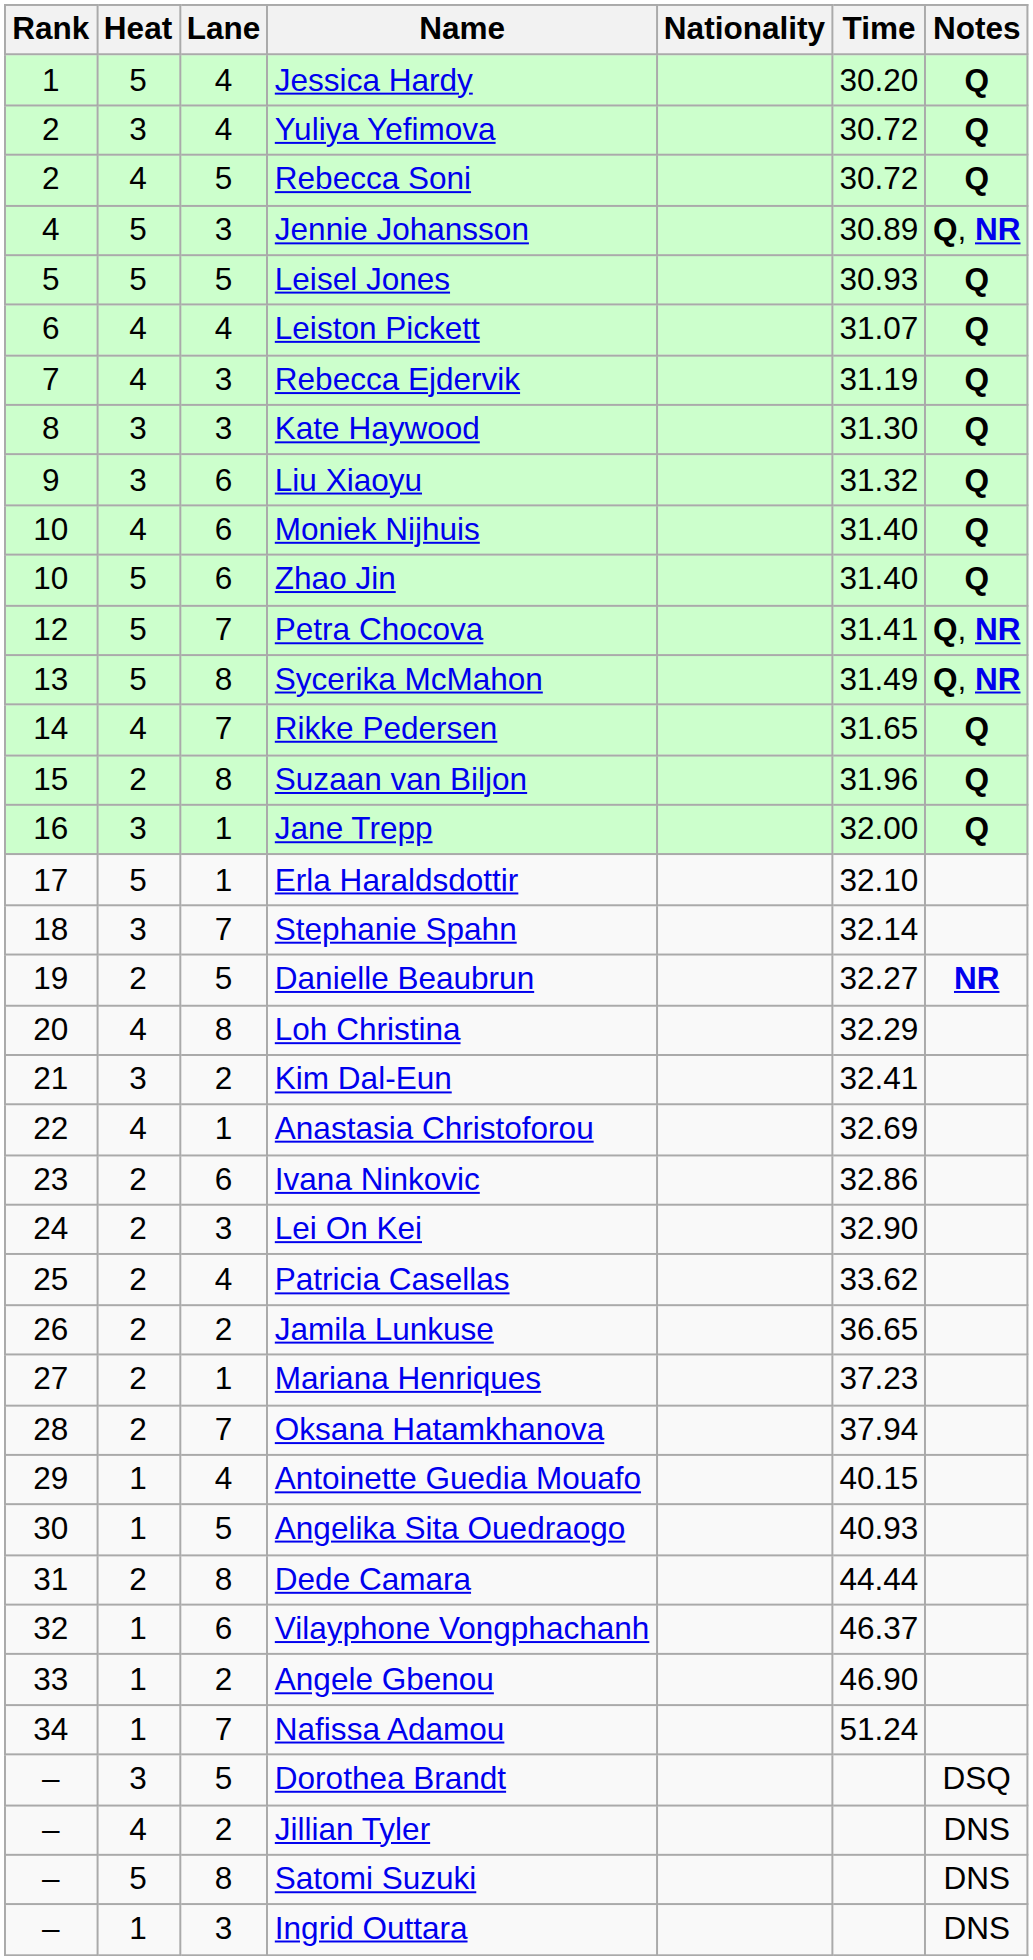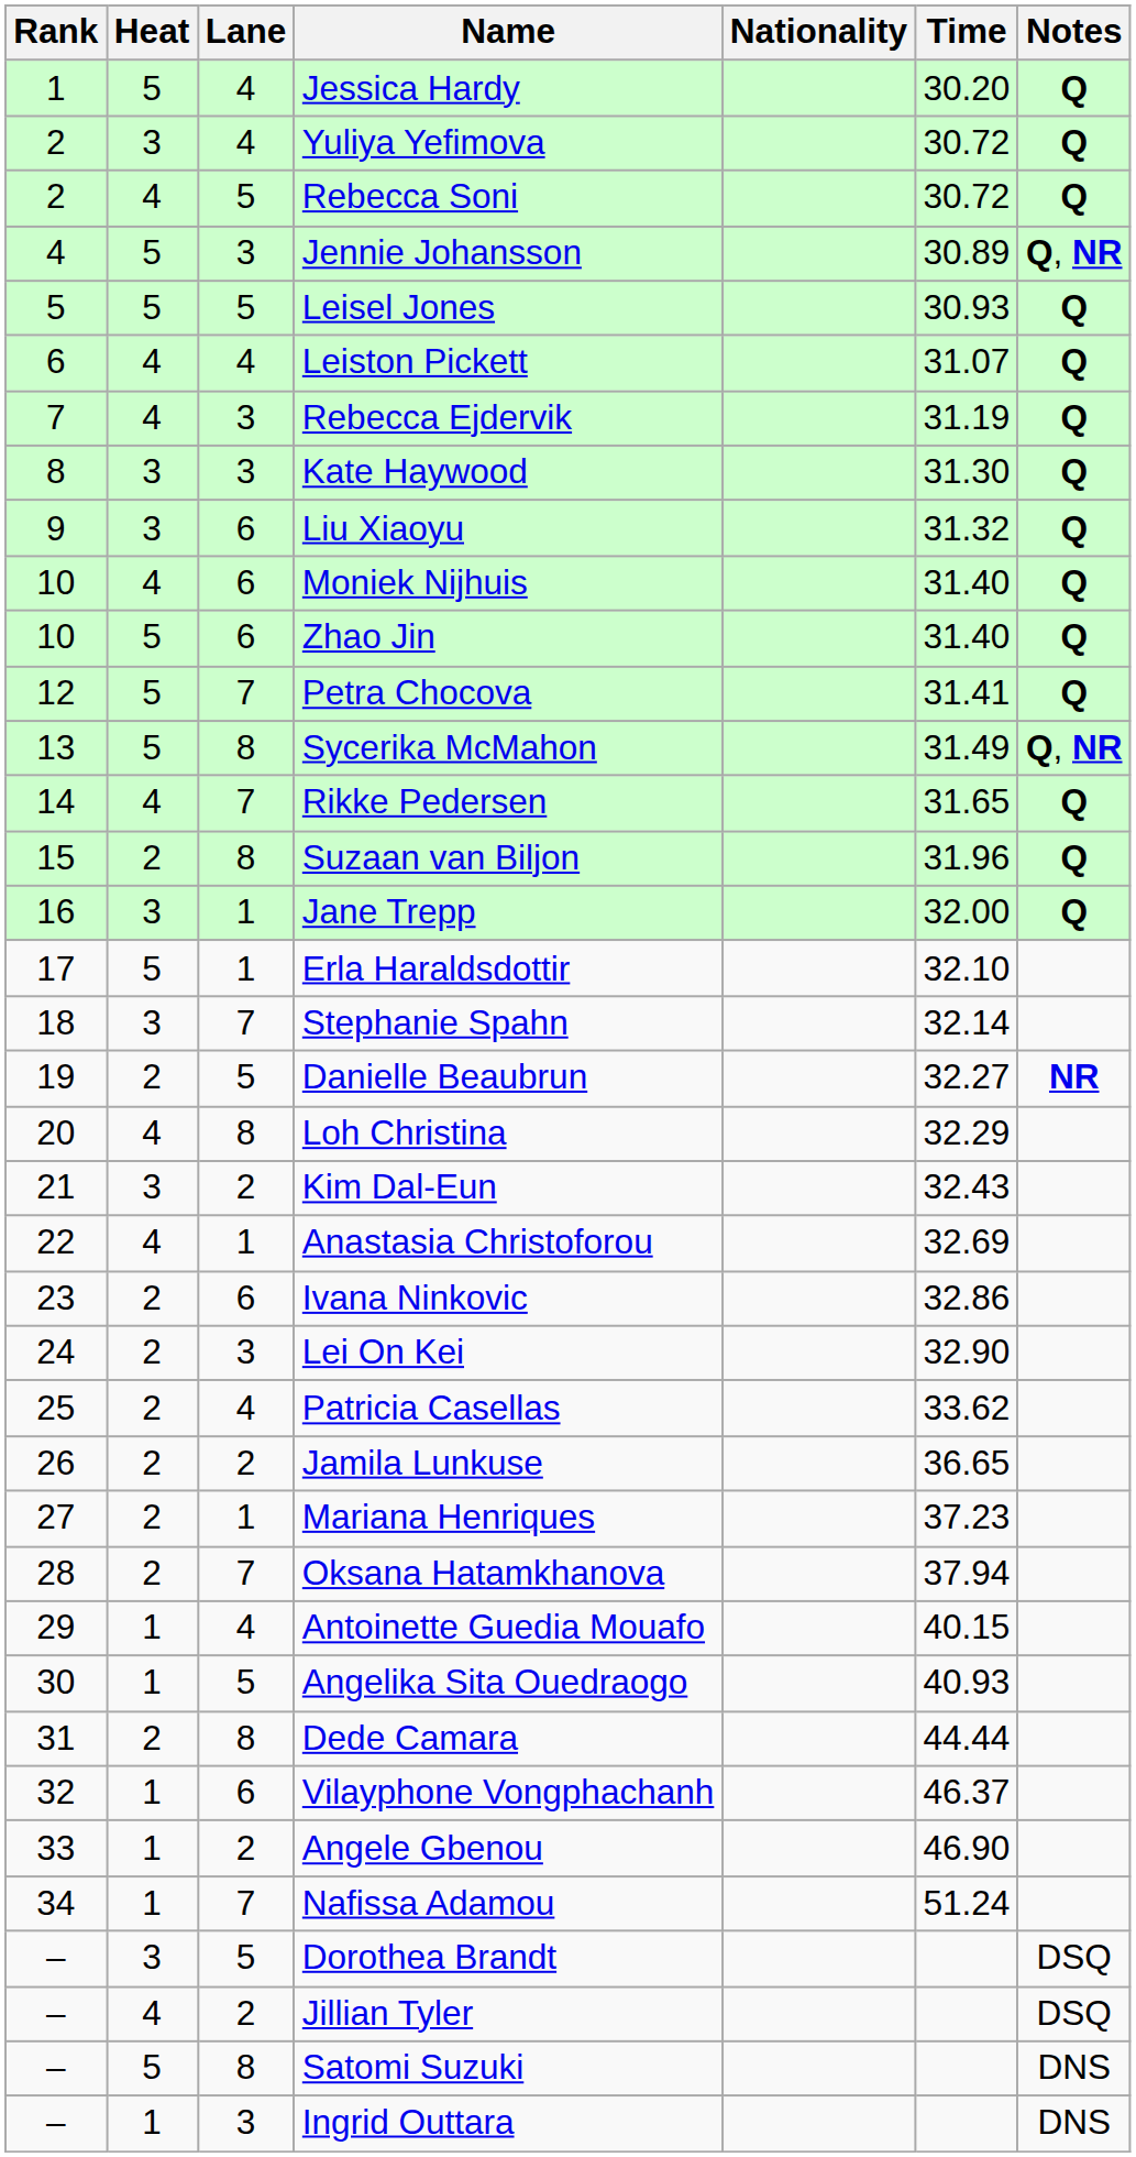Petra Chocova | Notes: Q, NR -> Q
Kim Dal-Eun | Time: 32.41 -> 32.43
Jillian Tyler | Notes: DNS -> DSQ
